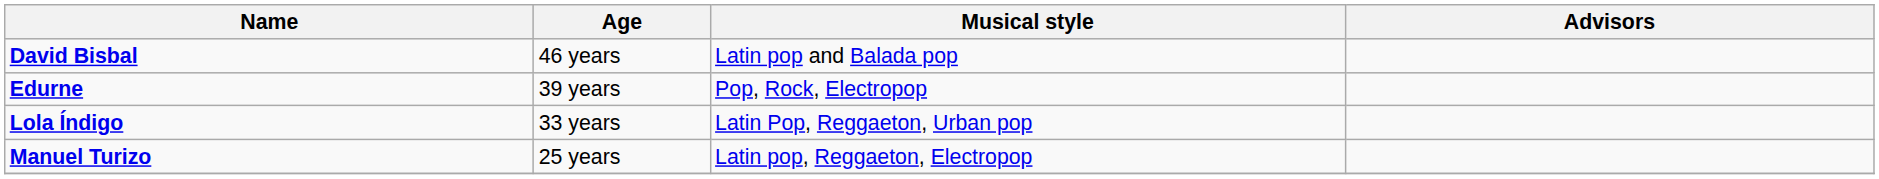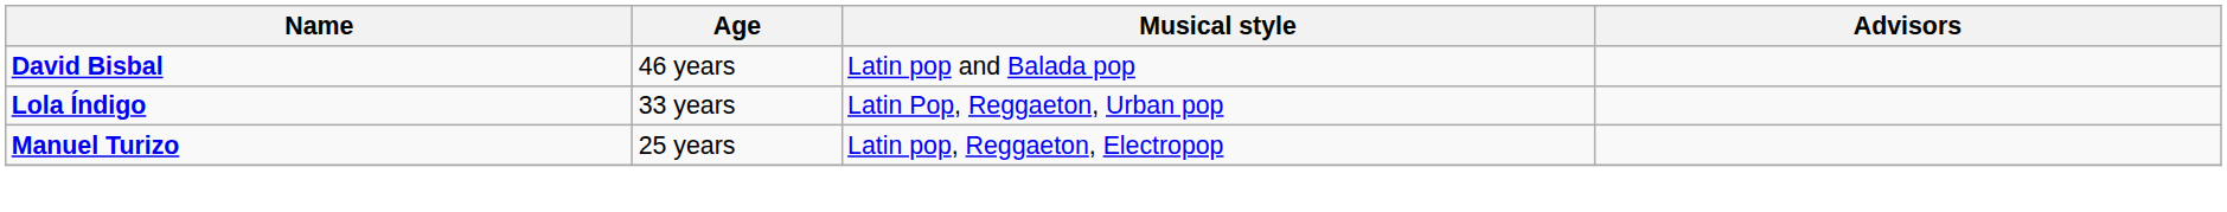- row: Edurne | 39 years | Pop, Rock, Electropop
